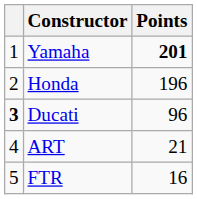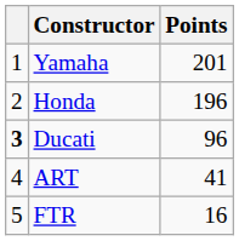Yamaha | Points: bold -> normal
ART | Points: 21 -> 41
